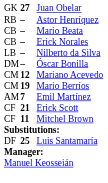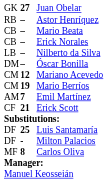- row: CF | 11 | Mitchel Brown
+ row: DF | - | Milton Palacios
+ row: MF | 8 | Carlos Oliva
